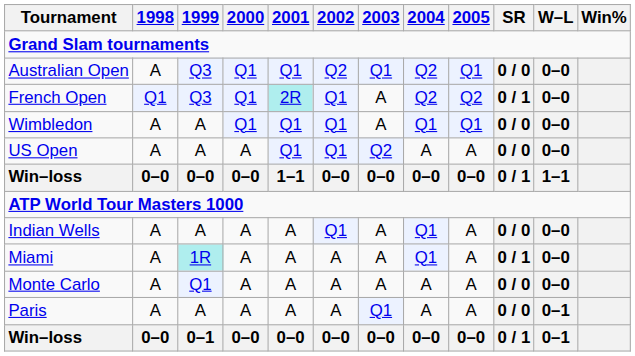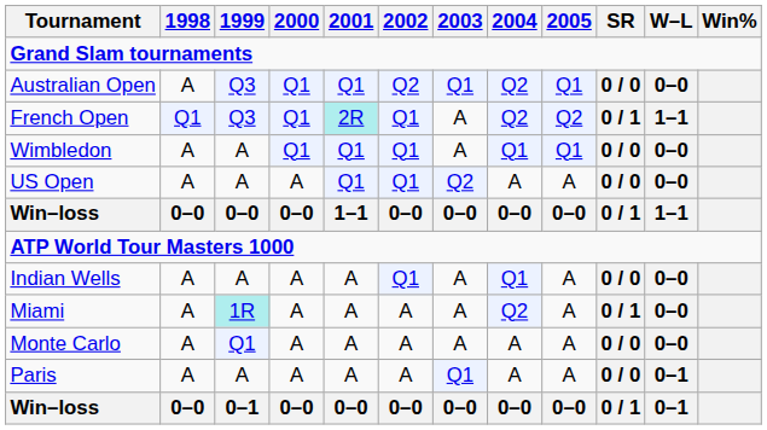French Open | W–L: 0–0 -> 1–1
Miami | 2004: Q1 -> Q2
